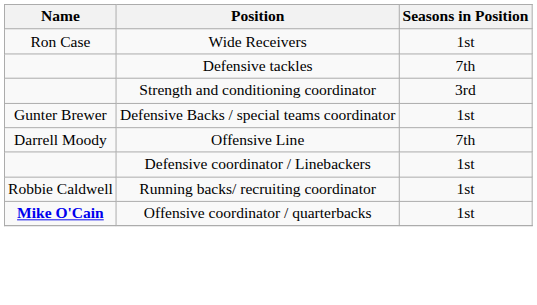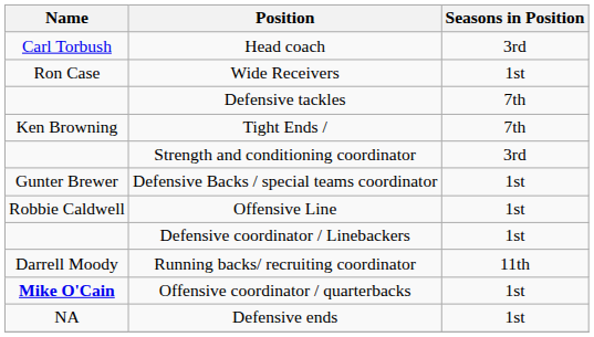+ row: Carl Torbush | Head coach | 3rd
+ row: Ken Browning | Tight Ends / | 7th
Offensive Line | Name: Darrell Moody -> Robbie Caldwell
Offensive Line | Seasons in Position: 7th -> 1st
Running backs/ recruiting coordinator | Name: Robbie Caldwell -> Darrell Moody
Running backs/ recruiting coordinator | Seasons in Position: 1st -> 11th
+ row: NA | Defensive ends | 1st
